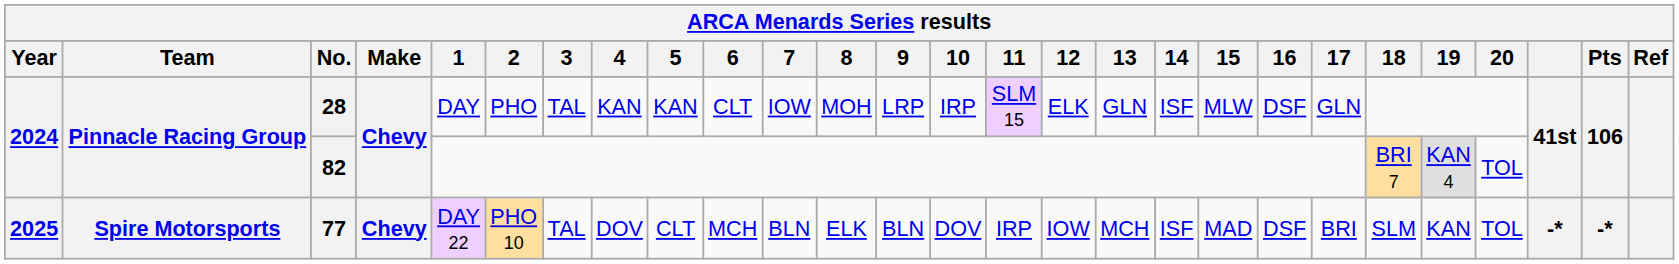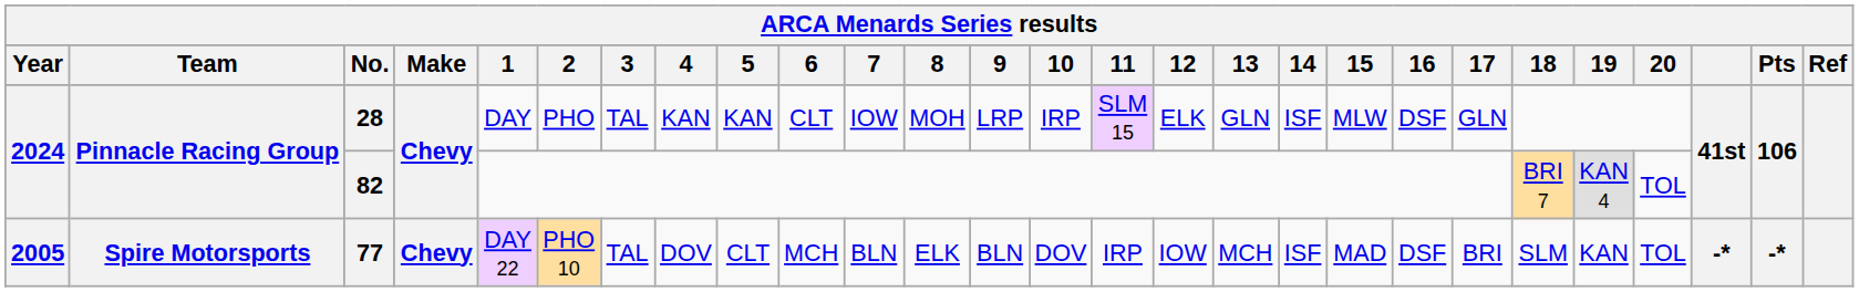77 | Year: 2025 -> 2005
